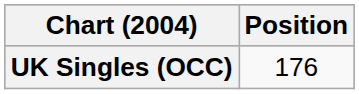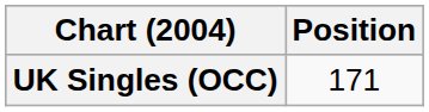UK Singles (OCC) | Position: 176 -> 171
